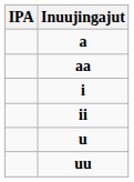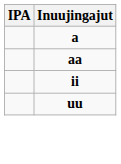- row: i
- row: u
